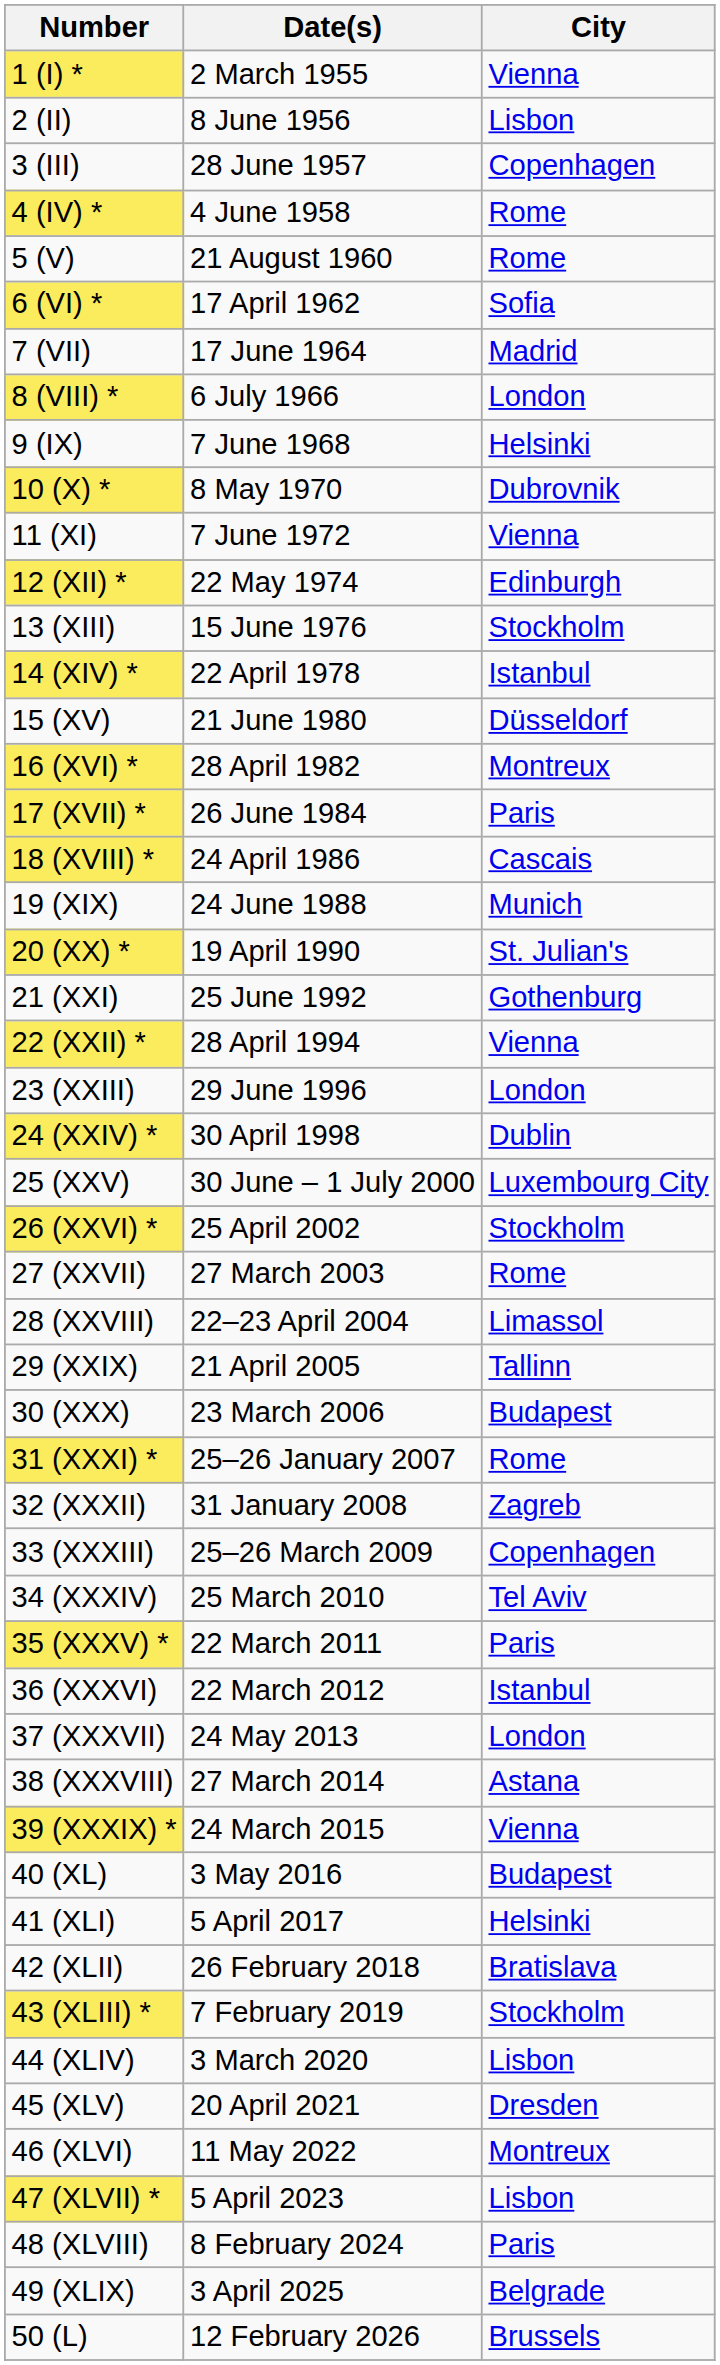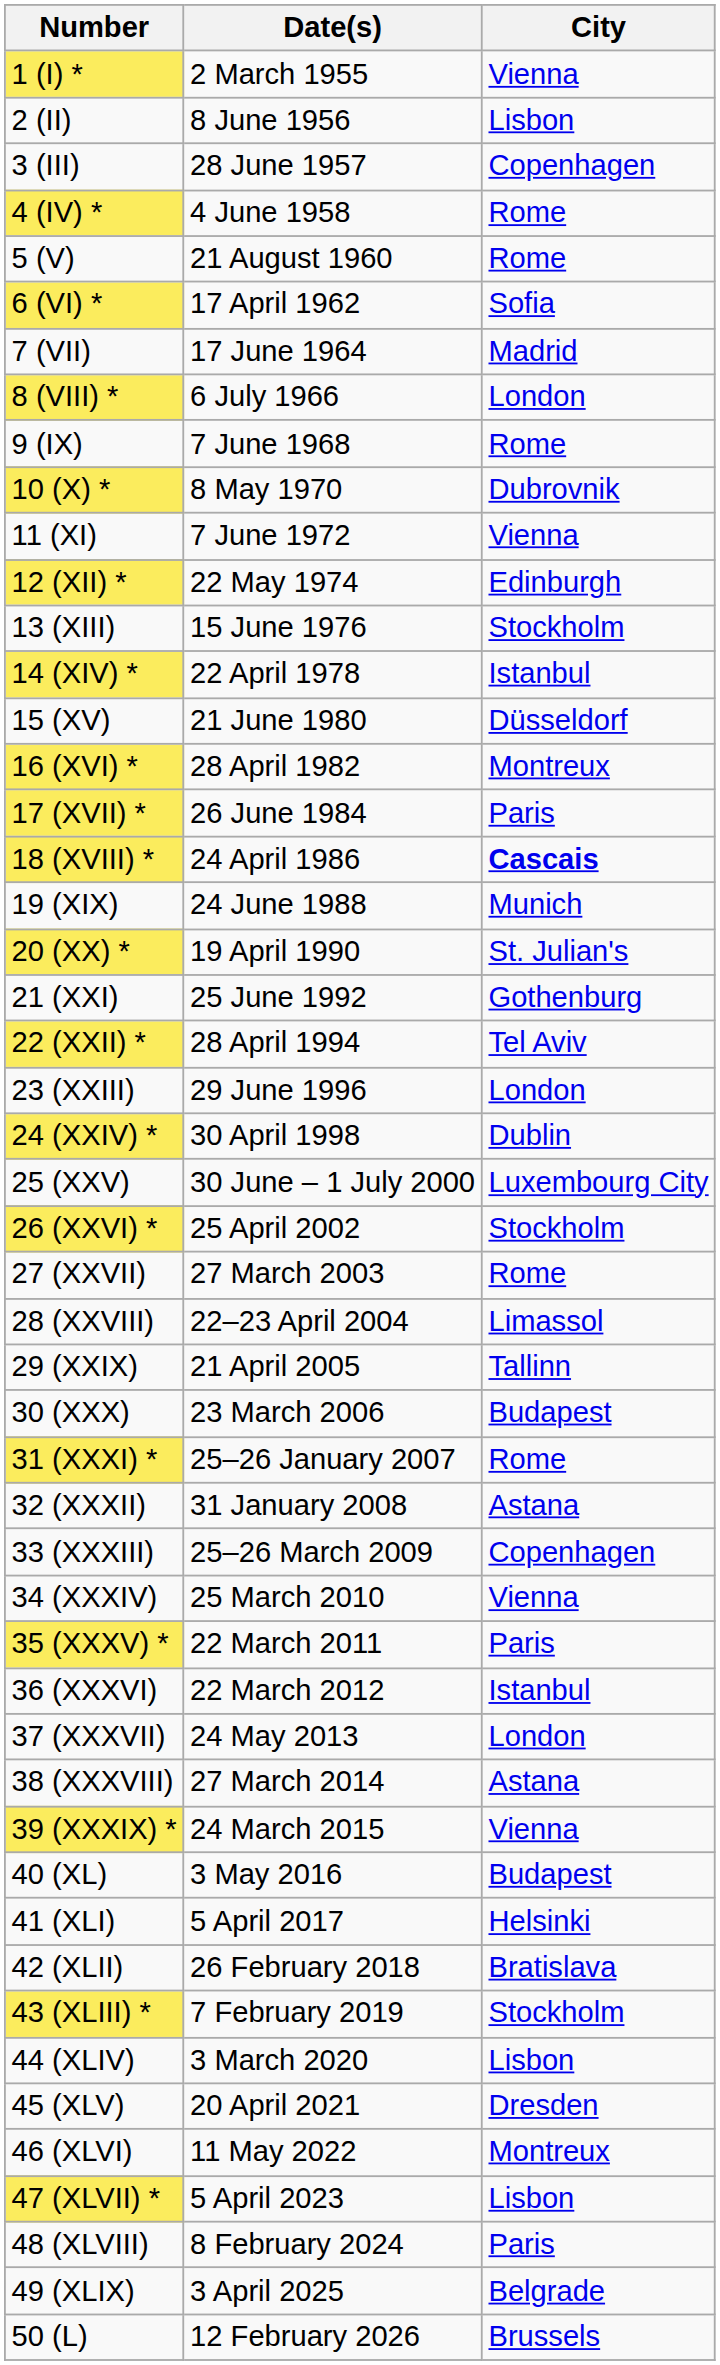9 (IX) | City: Helsinki -> Rome
18 (XVIII) * | City: normal -> bold
22 (XXII) * | City: Vienna -> Tel Aviv
32 (XXXII) | City: Zagreb -> Astana
34 (XXXIV) | City: Tel Aviv -> Vienna
